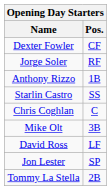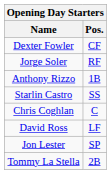- row: Mike Olt | 3B
